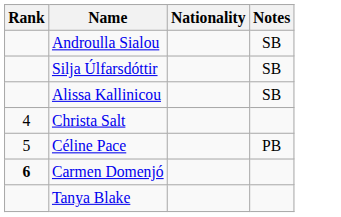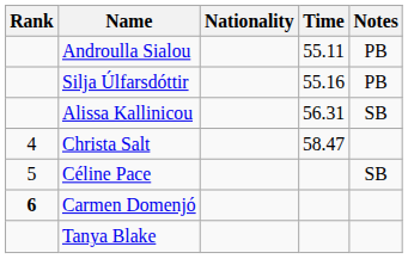+ column: Time | 55.11 | 55.16 | 56.31 | 58.47
Androulla Sialou | Notes: SB -> PB
Silja Úlfarsdóttir | Notes: SB -> PB
Céline Pace | Notes: PB -> SB
